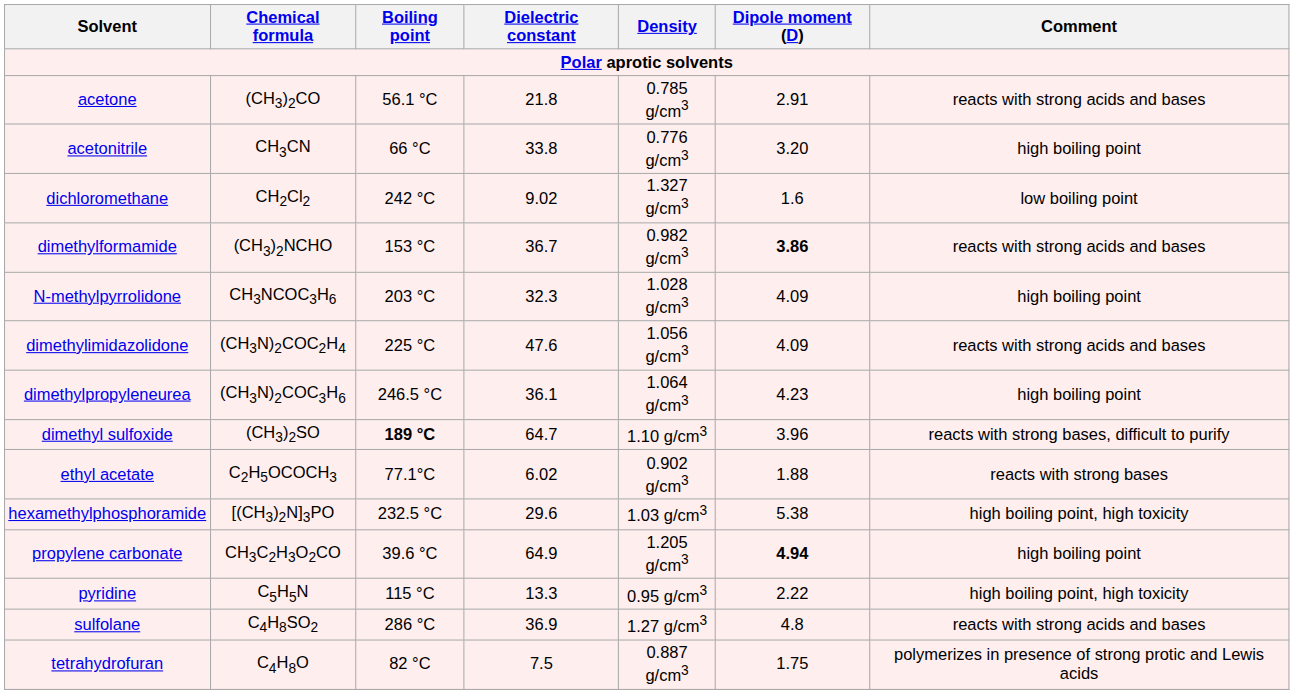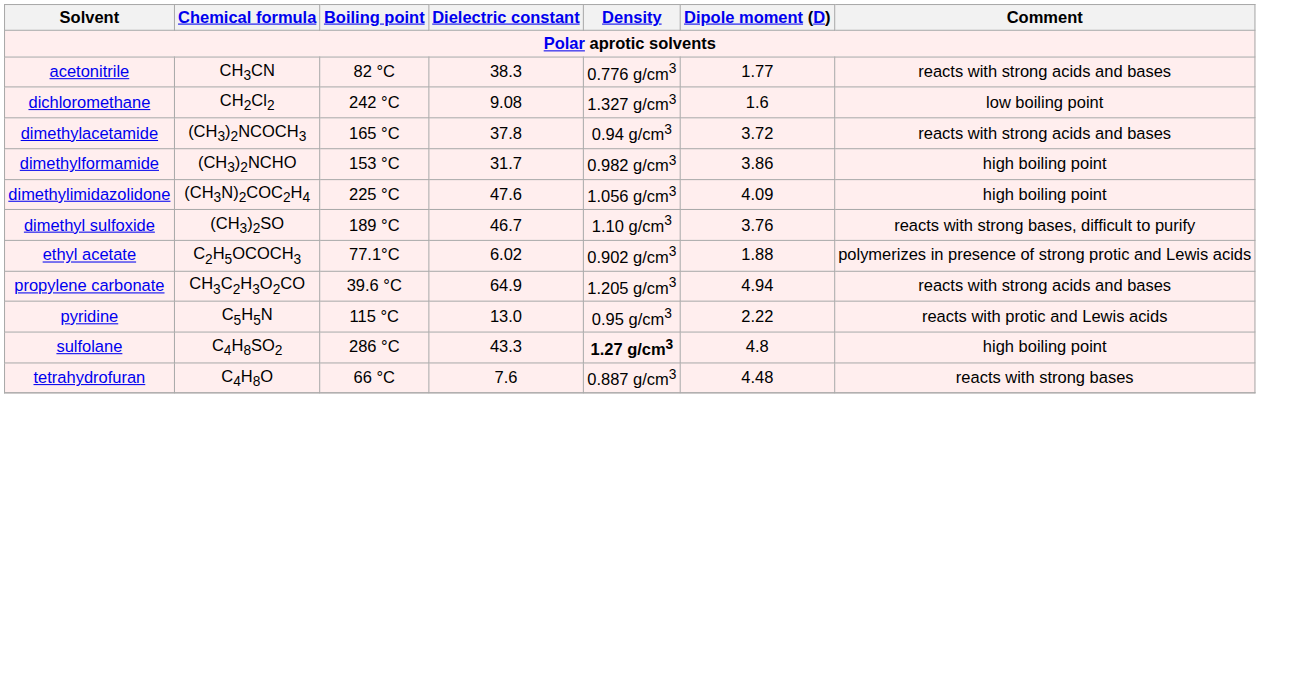- row: acetone | (CH3)2CO | 56.1 °C | 21.8 | 0.785 g/cm3 | 2.91 | reacts with strong acids and bases
acetonitrile | Boiling point: 66 °C -> 82 °C
acetonitrile | Dielectric constant: 33.8 -> 38.3
acetonitrile | Dipole moment (D): 3.20 -> 1.77
acetonitrile | Comment: high boiling point -> reacts with strong acids and bases
dichloromethane | Dielectric constant: 9.02 -> 9.08
+ row: dimethylacetamide | (CH3)2NCOCH3 | 165 °C | 37.8 | 0.94 g/cm3 | 3.72 | reacts with strong acids and bases
dimethylformamide | Dielectric constant: 36.7 -> 31.7
dimethylformamide | Dipole moment (D): bold -> normal
dimethylformamide | Comment: reacts with strong acids and bases -> high boiling point
- row: N-methylpyrrolidone | CH3NCOC3H6 | 203 °C | 32.3 | 1.028 g/cm3 | 4.09 | high boiling point
dimethylimidazolidone | Comment: reacts with strong acids and bases -> high boiling point
- row: dimethylpropyleneurea | (CH3N)2COC3H6 | 246.5 °C | 36.1 | 1.064 g/cm3 | 4.23 | high boiling point
dimethyl sulfoxide | Boiling point: bold -> normal
dimethyl sulfoxide | Dielectric constant: 64.7 -> 46.7
dimethyl sulfoxide | Dipole moment (D): 3.96 -> 3.76
ethyl acetate | Comment: reacts with strong bases -> polymerizes in presence of strong protic and Lewis acids
- row: hexamethylphosphoramide | [(CH3)2N]3PO | 232.5 °C | 29.6 | 1.03 g/cm3 | 5.38 | high boiling point, high toxicity
propylene carbonate | Dipole moment (D): bold -> normal
propylene carbonate | Comment: high boiling point -> reacts with strong acids and bases
pyridine | Dielectric constant: 13.3 -> 13.0
pyridine | Comment: high boiling point, high toxicity -> reacts with protic and Lewis acids
sulfolane | Dielectric constant: 36.9 -> 43.3
sulfolane | Density: normal -> bold
sulfolane | Comment: reacts with strong acids and bases -> high boiling point
tetrahydrofuran | Boiling point: 82 °C -> 66 °C
tetrahydrofuran | Dielectric constant: 7.5 -> 7.6
tetrahydrofuran | Dipole moment (D): 1.75 -> 4.48
tetrahydrofuran | Comment: polymerizes in presence of strong protic and Lewis acids -> reacts with strong bases
